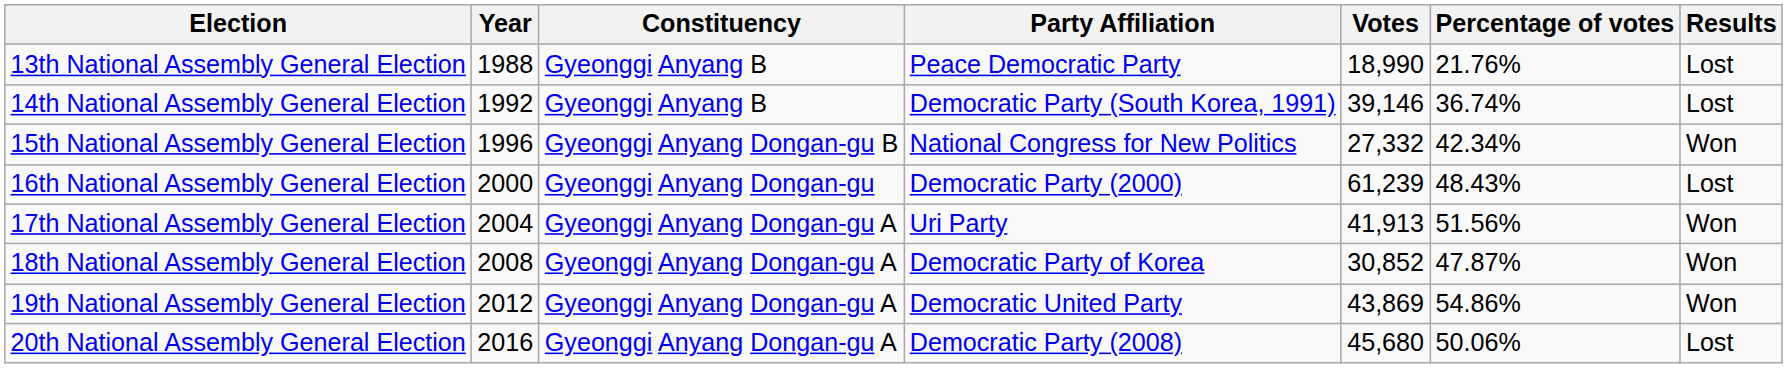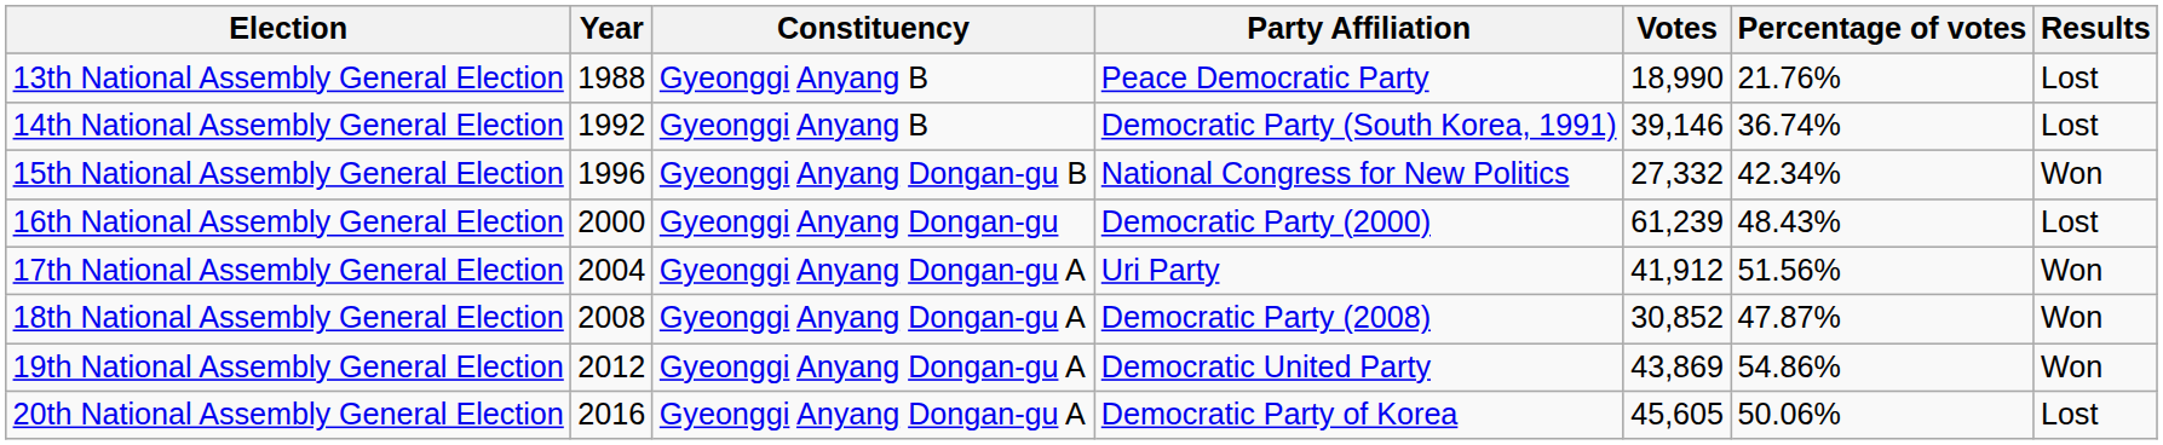17th National Assembly General Election | Votes: 41,913 -> 41,912
18th National Assembly General Election | Party Affiliation: Democratic Party of Korea -> Democratic Party (2008)
20th National Assembly General Election | Party Affiliation: Democratic Party (2008) -> Democratic Party of Korea
20th National Assembly General Election | Votes: 45,680 -> 45,605
